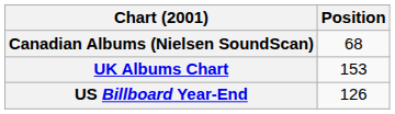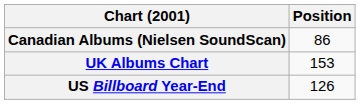Canadian Albums (Nielsen SoundScan) | Position: 68 -> 86
